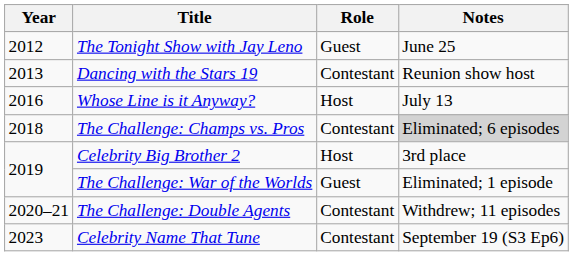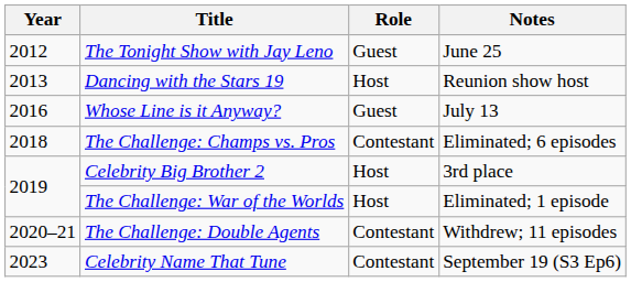Dancing with the Stars 19 | Role: Contestant -> Host
Whose Line is it Anyway? | Role: Host -> Guest
The Challenge: Champs vs. Pros | Notes: lightgrey background -> no background
The Challenge: War of the Worlds | Role: Guest -> Host
